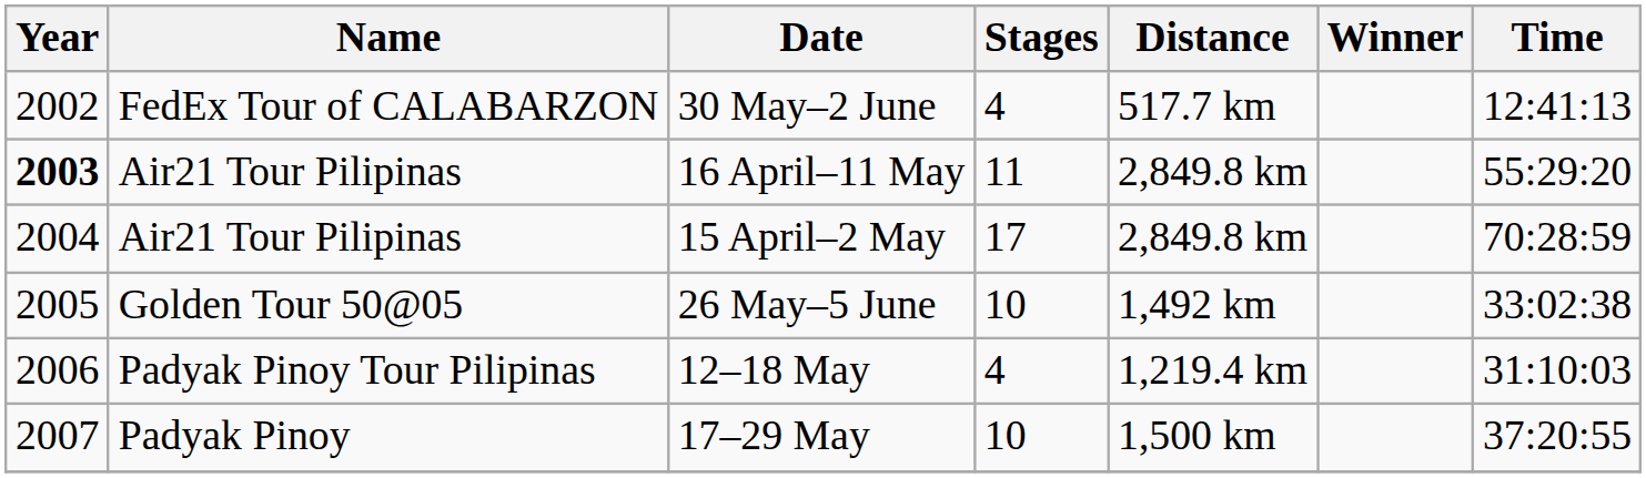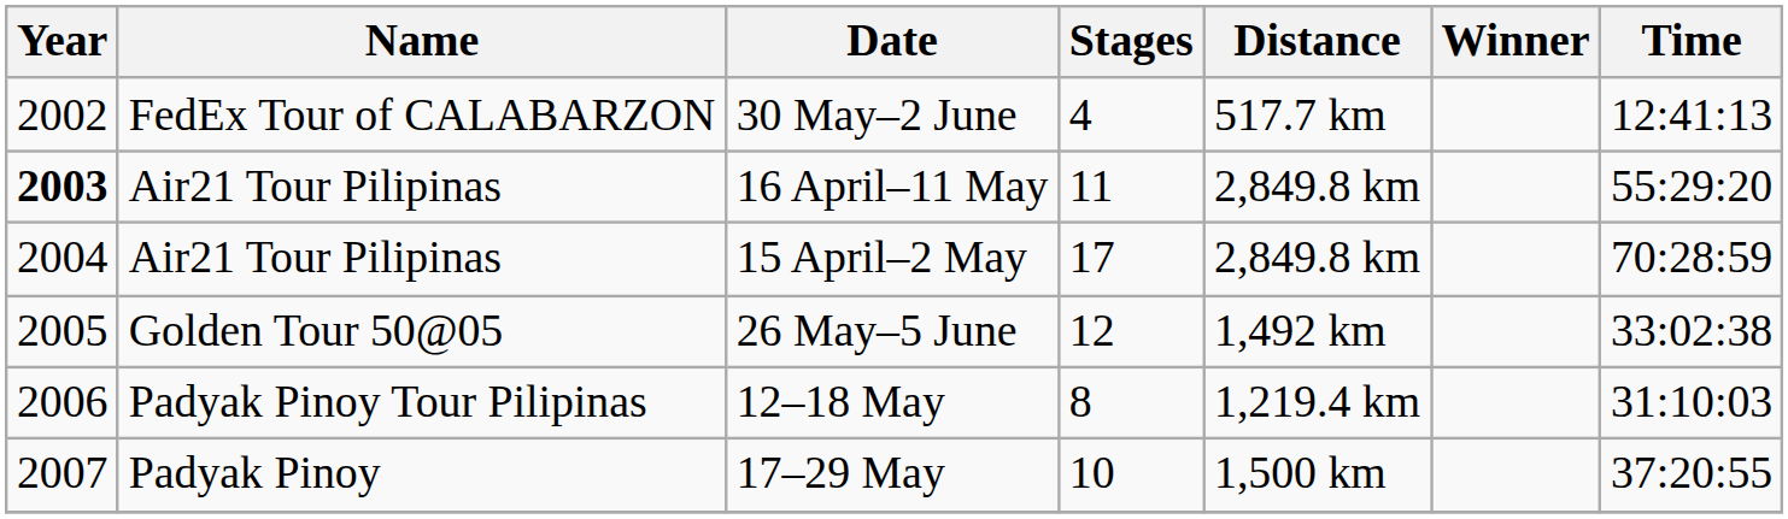26 May–5 June | Stages: 10 -> 12
12–18 May | Stages: 4 -> 8
